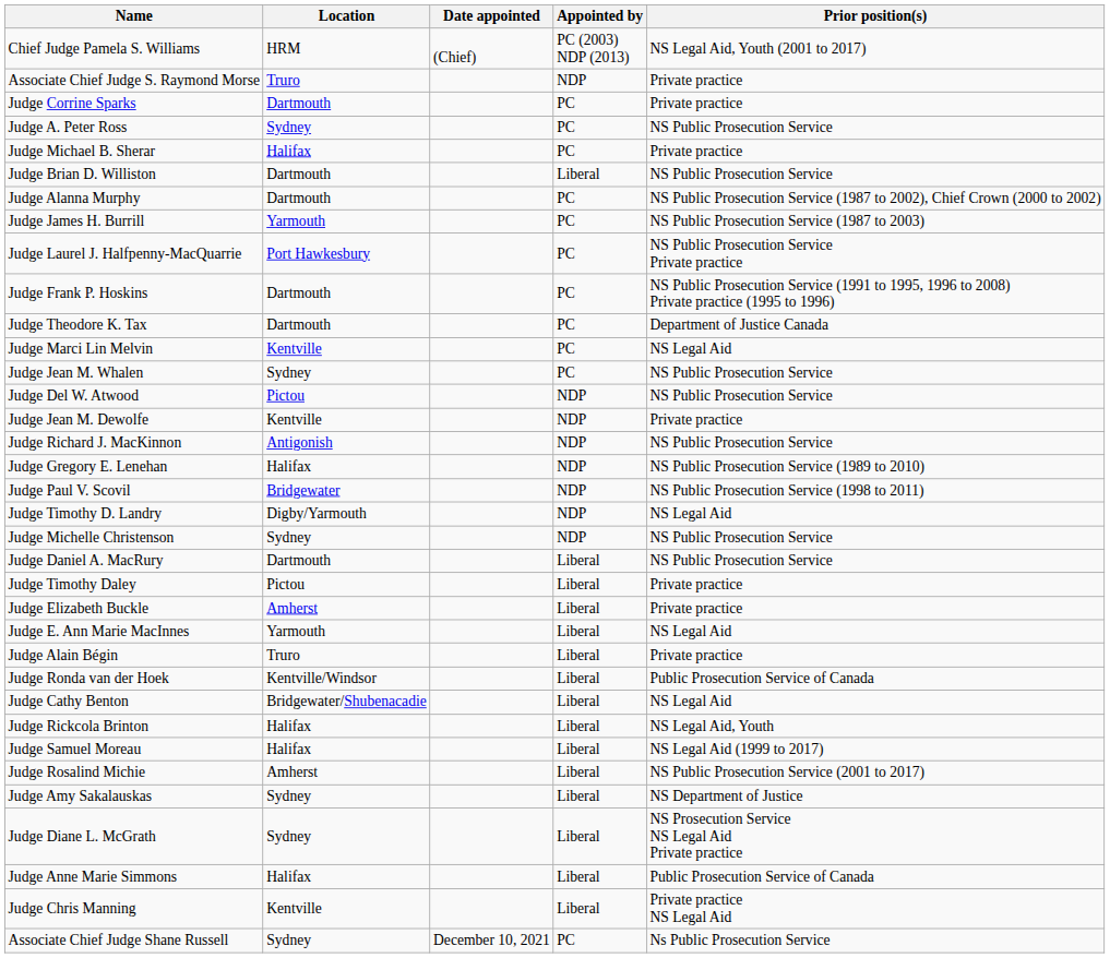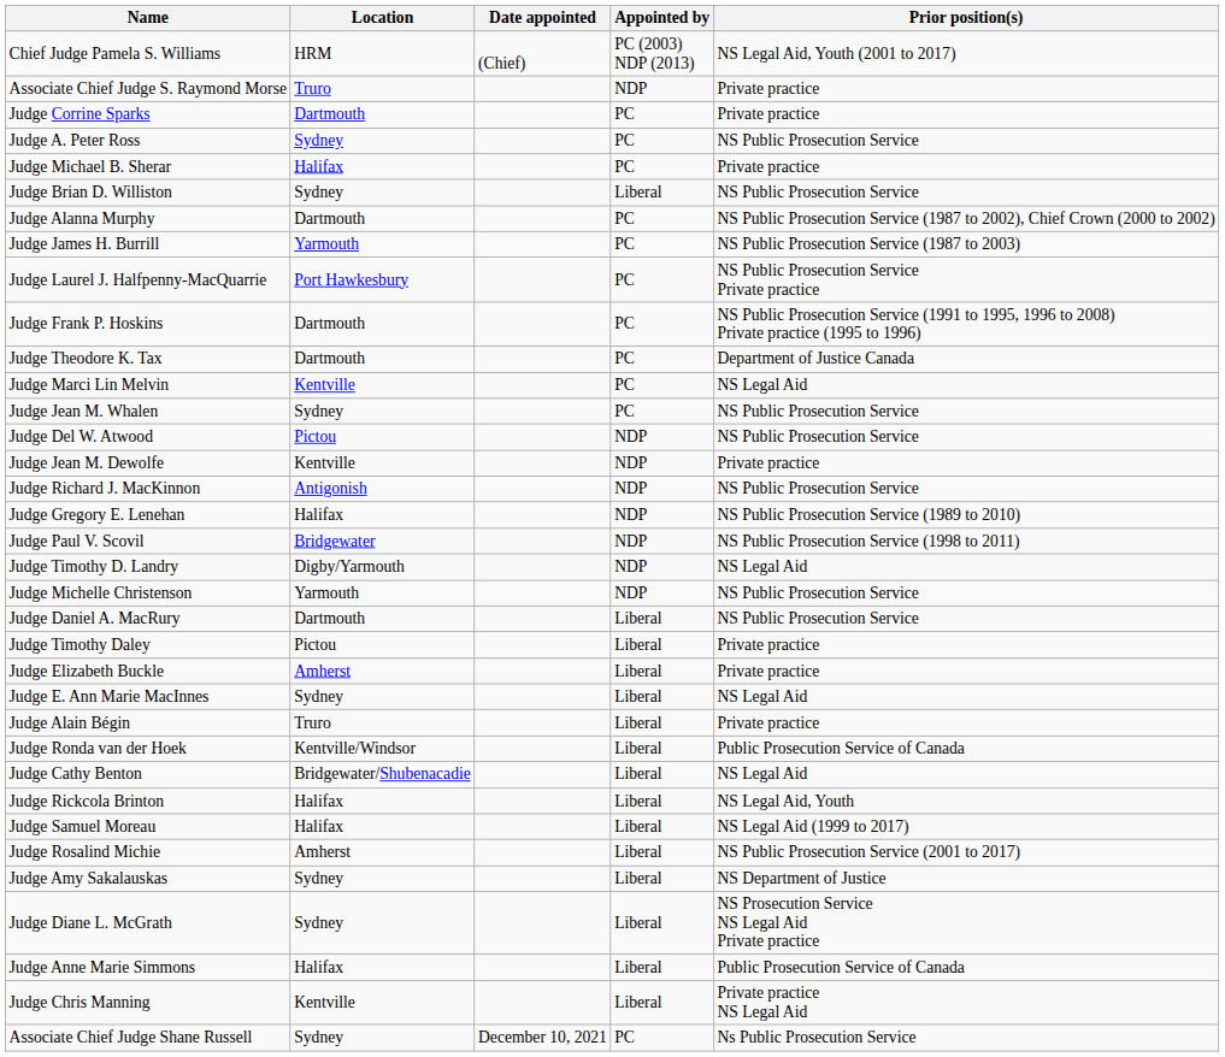Judge Brian D. Williston | Location: Dartmouth -> Sydney
Judge Michelle Christenson | Location: Sydney -> Yarmouth
Judge E. Ann Marie MacInnes | Location: Yarmouth -> Sydney
